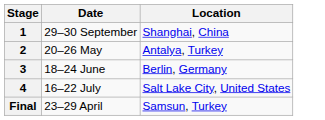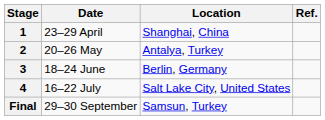+ column: Ref.
1 | Date: 29–30 September -> 23–29 April
Final | Date: 23–29 April -> 29–30 September
